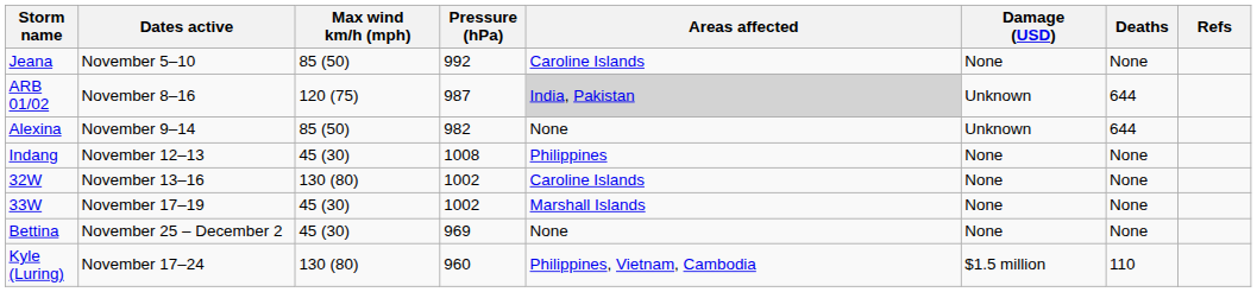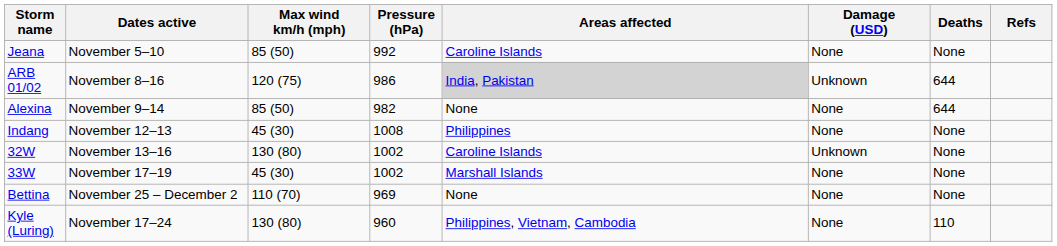ARB 01/02 | Pressure (hPa): 987 -> 986
Alexina | Damage (USD): Unknown -> None
32W | Damage (USD): None -> Unknown
Bettina | Max wind km/h (mph): 45 (30) -> 110 (70)
Kyle (Luring) | Damage (USD): $1.5 million -> None
